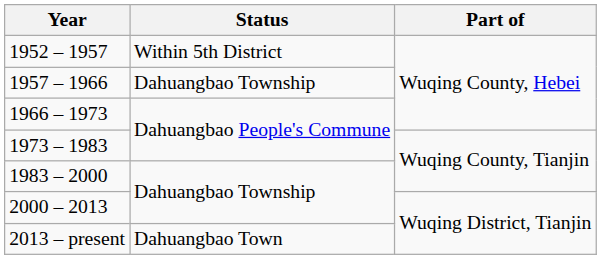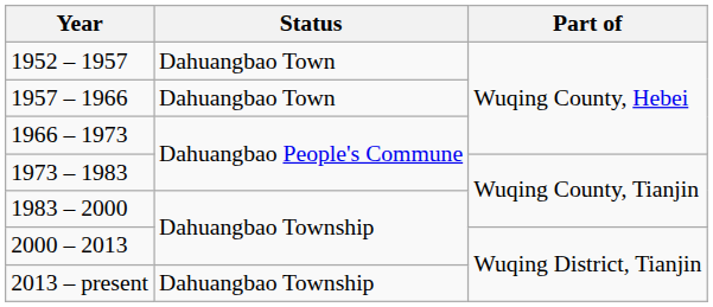1952 – 1957 | Status: Within 5th District -> Dahuangbao Town
1957 – 1966 | Status: Dahuangbao Township -> Dahuangbao Town
2013 – present | Status: Dahuangbao Town -> Dahuangbao Township
